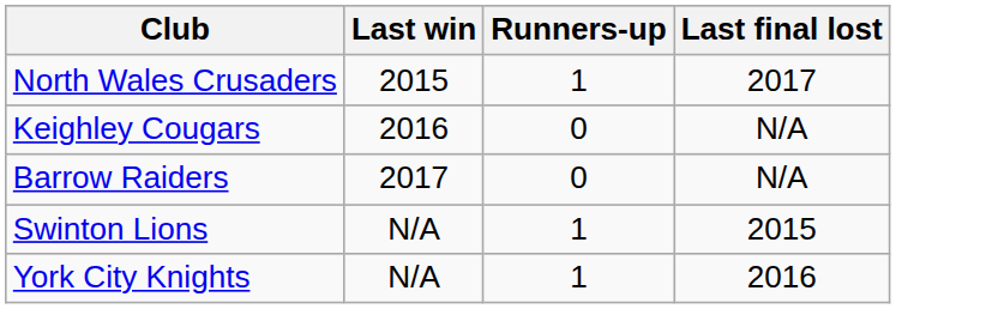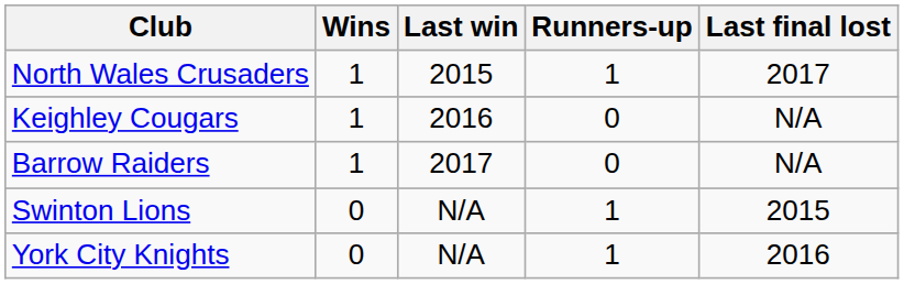+ column: Wins | 1 | 1 | 1 | 0 | 0
